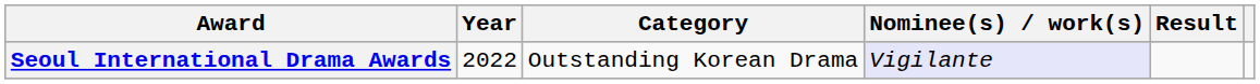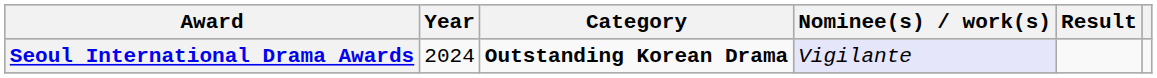Seoul International Drama Awards | Year: 2022 -> 2024
Seoul International Drama Awards | Category: normal -> bold
